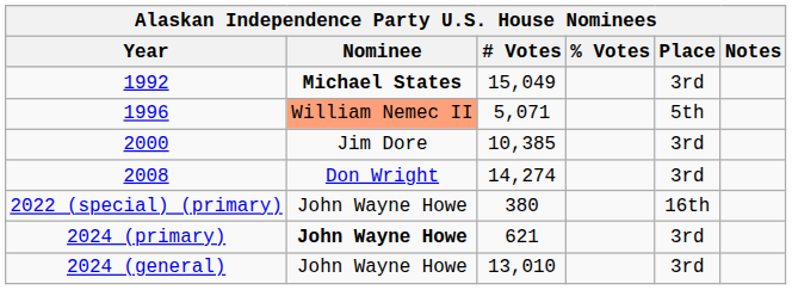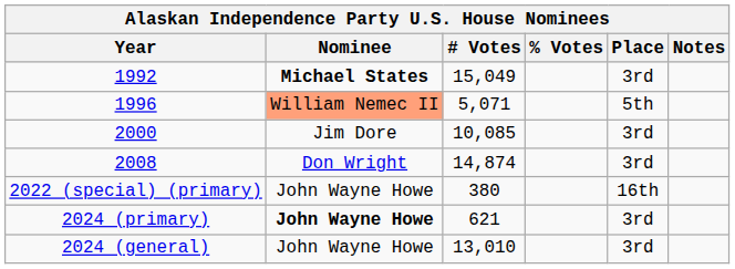2000 | # Votes: 10,385 -> 10,085
2008 | # Votes: 14,274 -> 14,874
